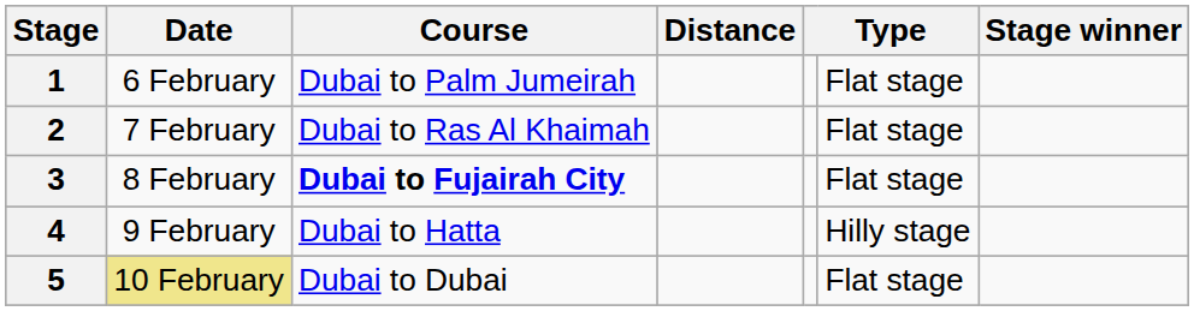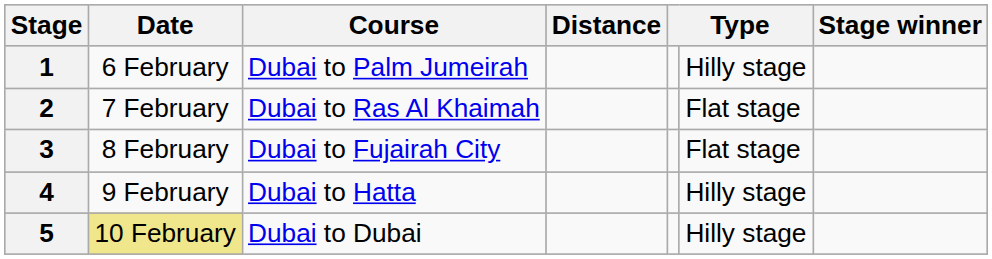1 | column 6: Flat stage -> Hilly stage
3 | Course: bold -> normal
5 | column 6: Flat stage -> Hilly stage
